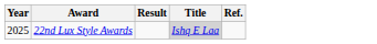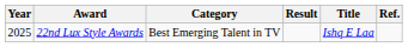+ column: Category | Best Emerging Talent in TV
22nd Lux Style Awards | Title: lightgrey background -> no background
